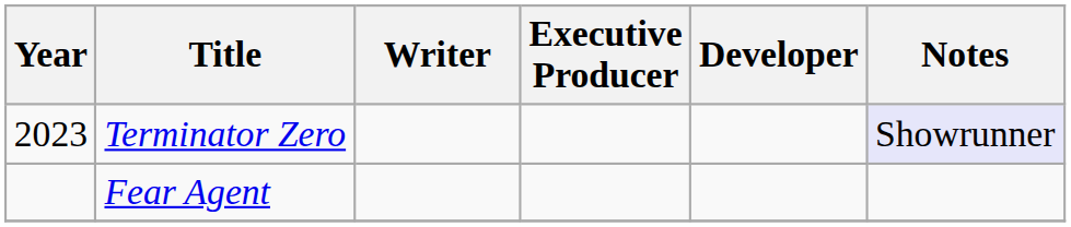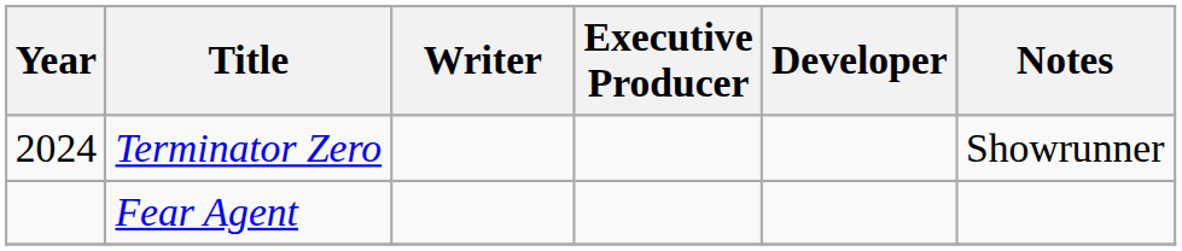Terminator Zero | Year: 2023 -> 2024
Terminator Zero | Notes: lavender background -> no background
